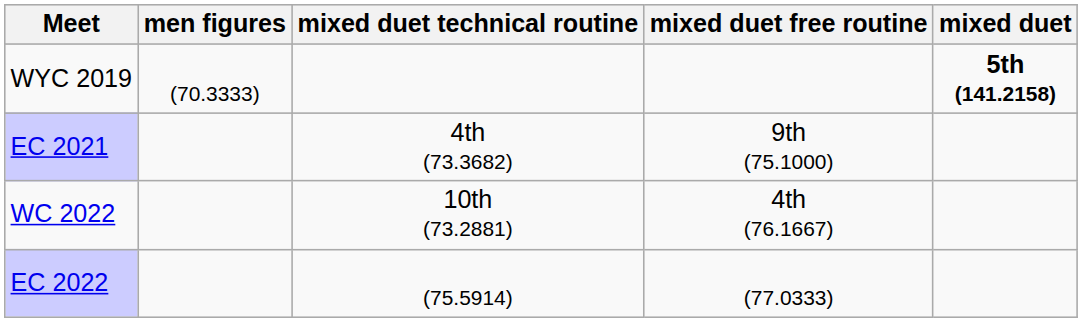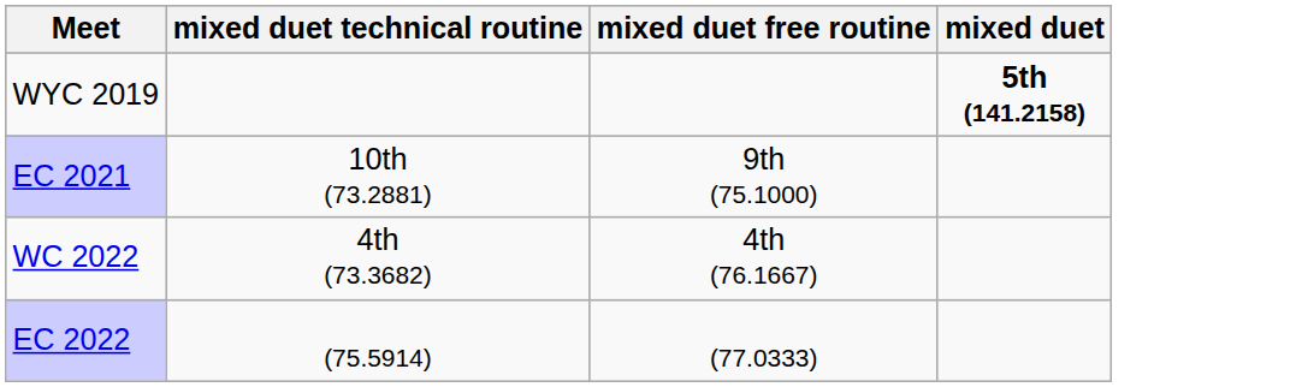- column: men figures | (70.3333)
EC 2021 | mixed duet technical routine: 4th (73.3682) -> 10th (73.2881)
WC 2022 | mixed duet technical routine: 10th (73.2881) -> 4th (73.3682)
